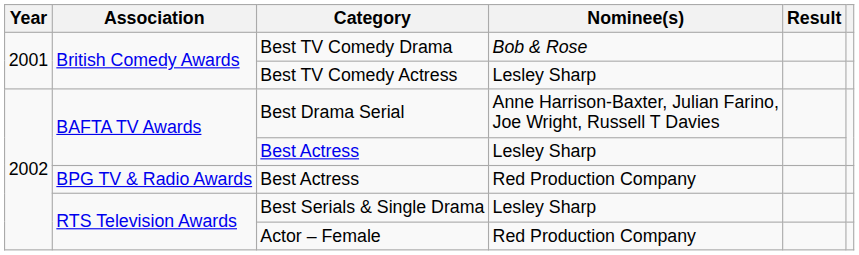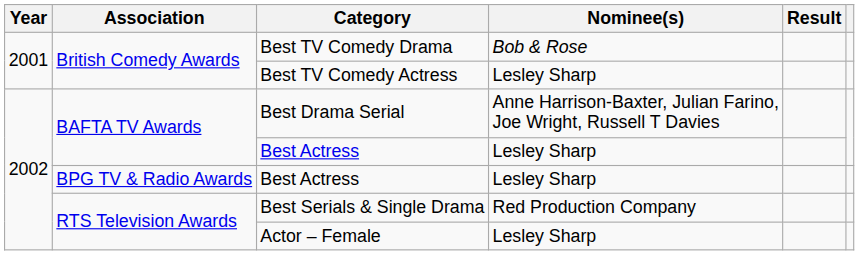BPG TV & Radio Awards / Best Actress | Nominee(s): Red Production Company -> Lesley Sharp
Best Serials & Single Drama | Nominee(s): Lesley Sharp -> Red Production Company
Actor – Female | Nominee(s): Red Production Company -> Lesley Sharp
